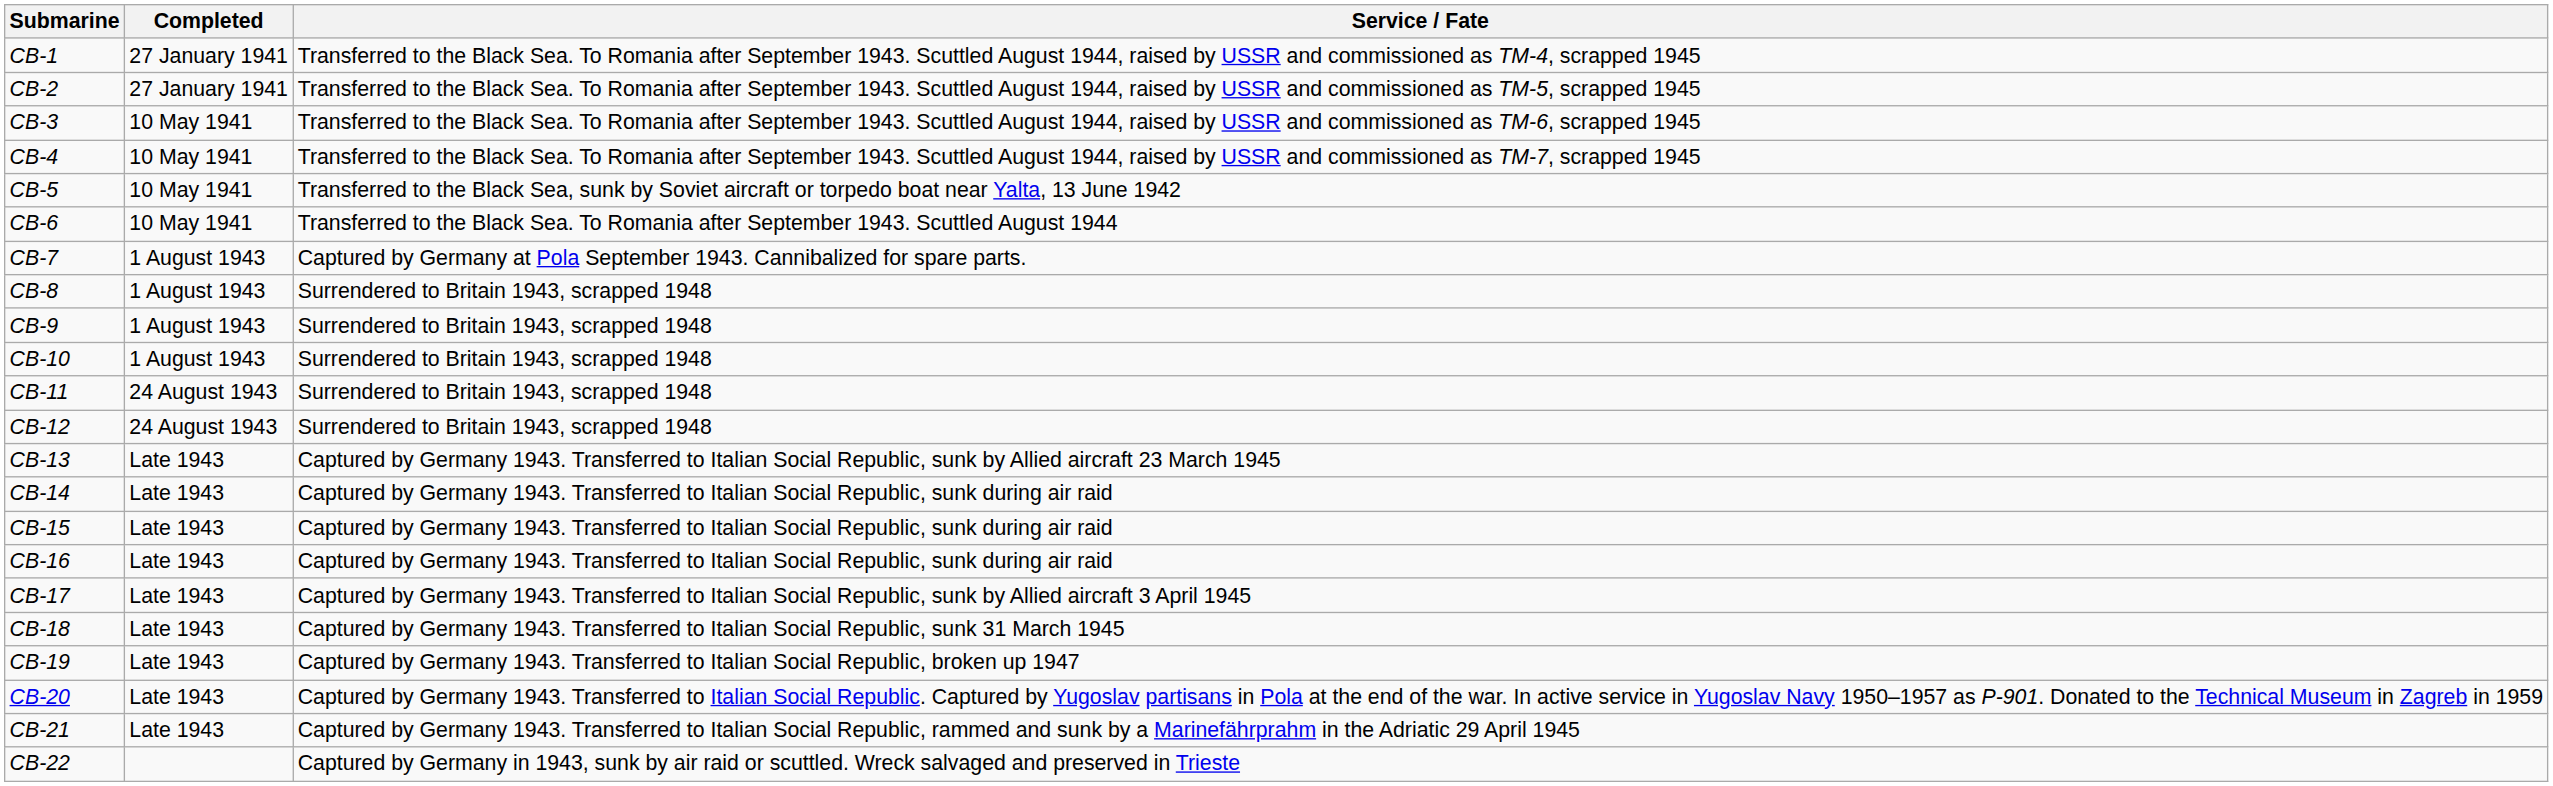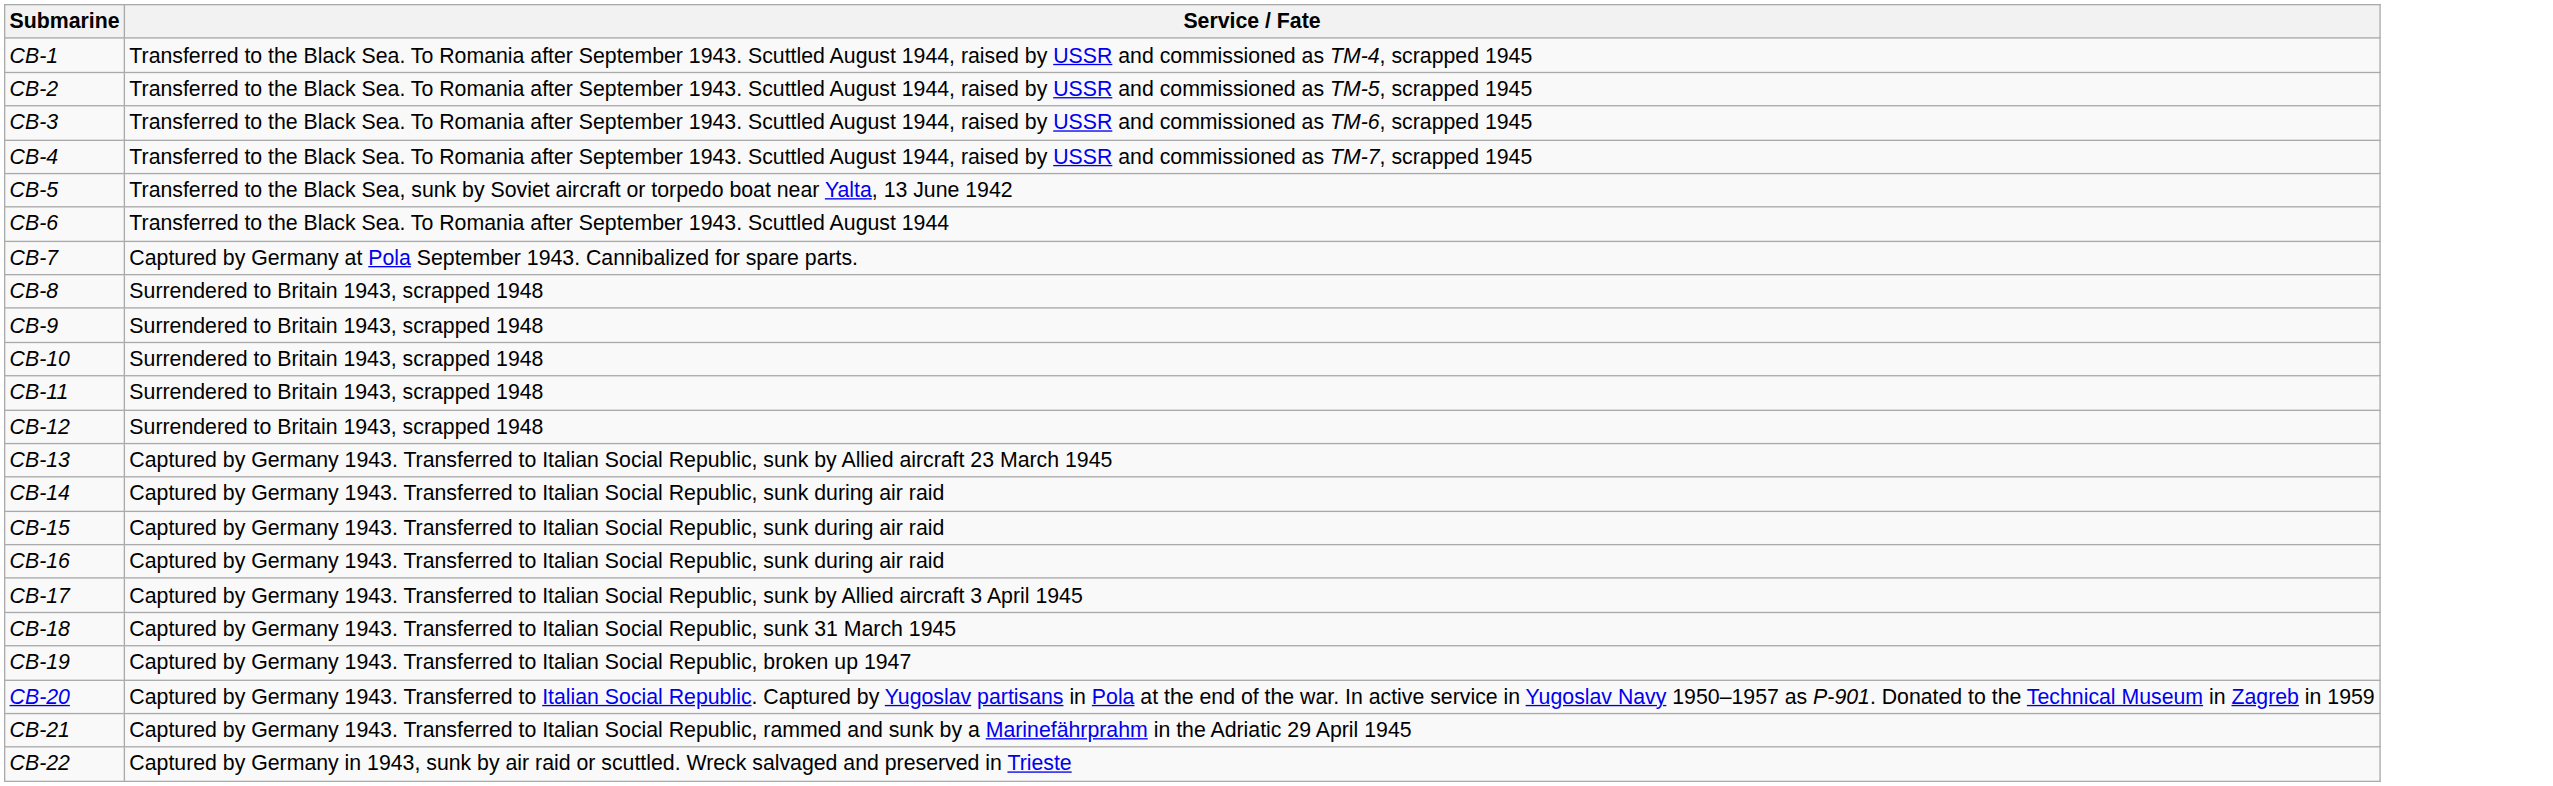- column: Completed | 27 January 1941 | 27 January 1941 | 10 May 1941 | 10 May 1941 | 10 May 1941 | 10 May 1941 | 1 August 1943 | 1 August 1943 | 1 August 1943 | 1 August 1943 | 24 August 1943 | 24 August 1943 | Late 1943 | Late 1943 | Late 1943 | Late 1943 | Late 1943 | Late 1943 | Late 1943 | Late 1943 | Late 1943
